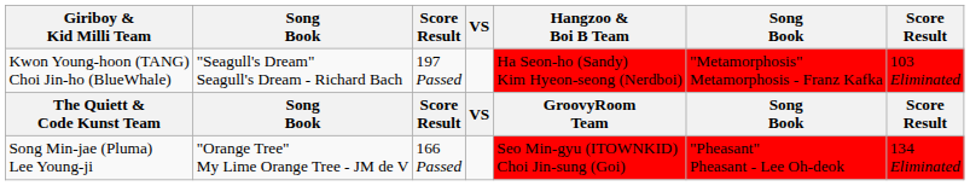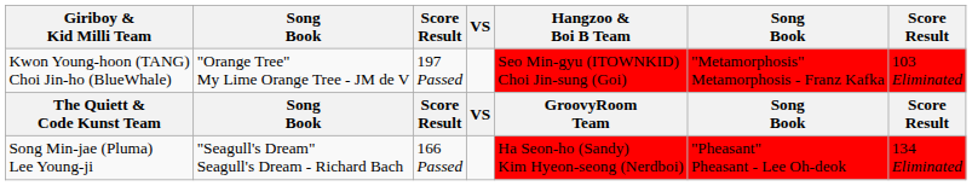Kwon Young-hoon (TANG) Choi Jin-ho (BlueWhale) | column 2: "Seagull's Dream" Seagull's Dream - Richard Bach -> "Orange Tree" My Lime Orange Tree - JM de V
Kwon Young-hoon (TANG) Choi Jin-ho (BlueWhale) | Hangzoo & Boi B Team: Ha Seon-ho (Sandy) Kim Hyeon-seong (Nerdboi) -> Seo Min-gyu (ITOWNKID) Choi Jin-sung (Goi)
Song Min-jae (Pluma) Lee Young-ji | column 2: "Orange Tree" My Lime Orange Tree - JM de V -> "Seagull's Dream" Seagull's Dream - Richard Bach
Song Min-jae (Pluma) Lee Young-ji | Hangzoo & Boi B Team: Seo Min-gyu (ITOWNKID) Choi Jin-sung (Goi) -> Ha Seon-ho (Sandy) Kim Hyeon-seong (Nerdboi)
